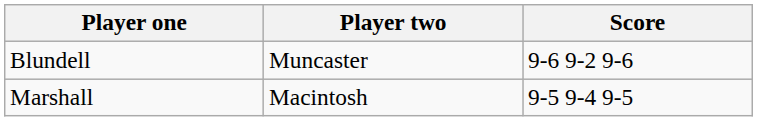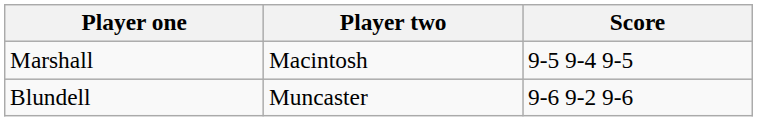rows swapped: Blundell <-> Marshall
